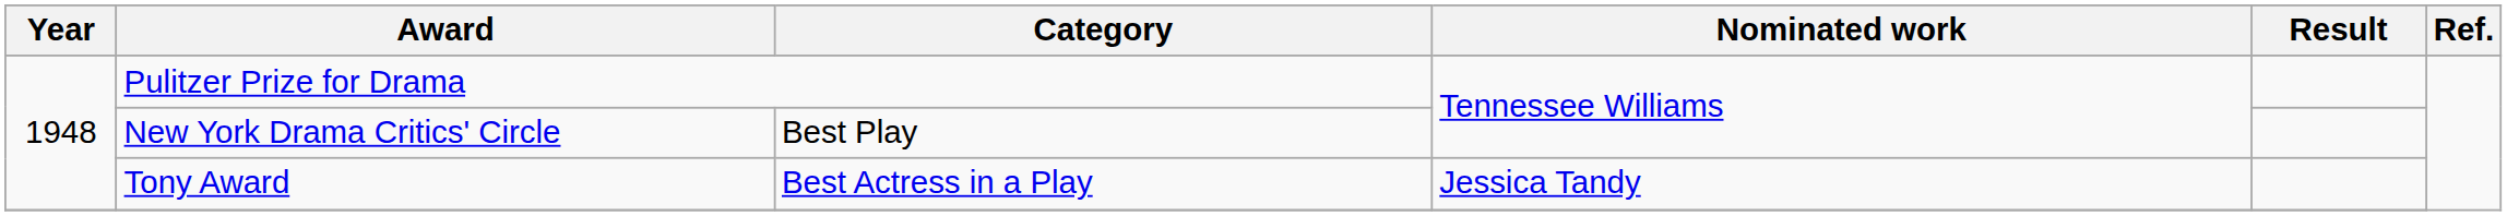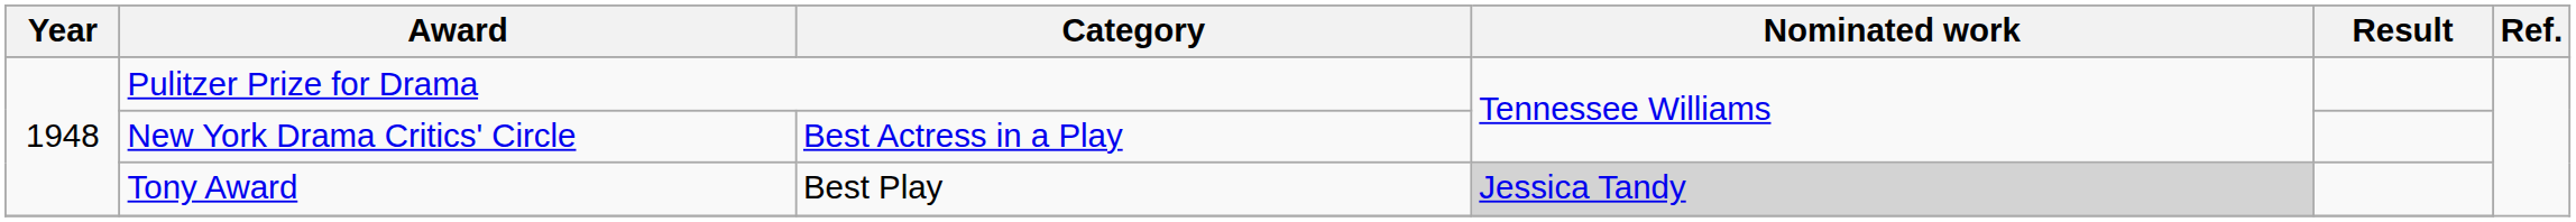New York Drama Critics' Circle | Category: Best Play -> Best Actress in a Play
Tony Award | Category: Best Actress in a Play -> Best Play
Tony Award | Nominated work: no background -> lightgrey background
